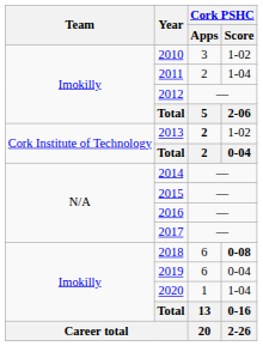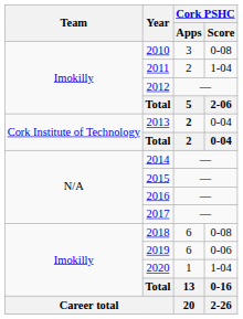2010 | Cork PSHC / Score: 1-02 -> 0-08
2013 | Cork PSHC / Score: 1-02 -> 0-04
2018 | Cork PSHC / Score: bold -> normal
2019 | Cork PSHC / Score: 0-04 -> 0-06
